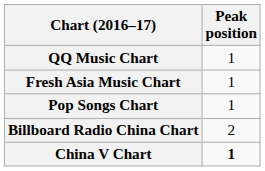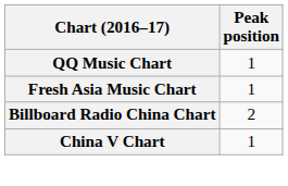- row: Pop Songs Chart | 1
China V Chart | Peak position: bold -> normal
